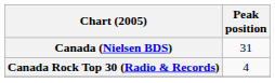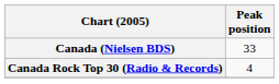Canada (Nielsen BDS) | Peak position: 31 -> 33
